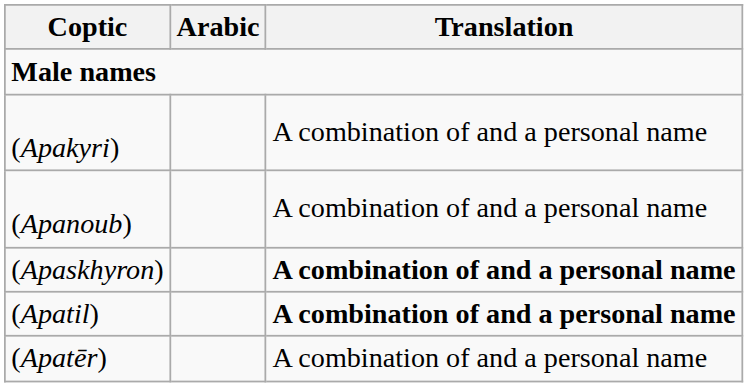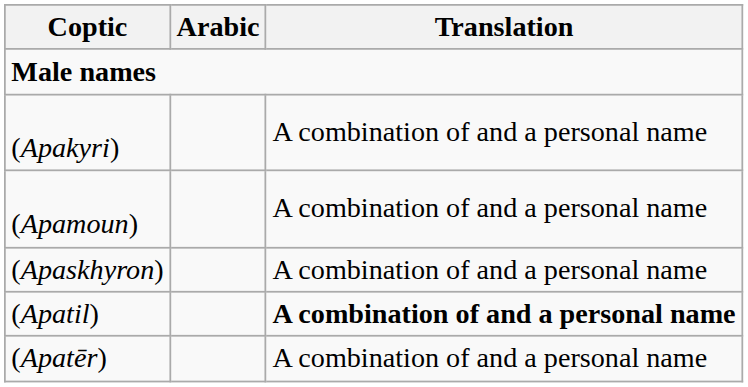+ row: (Apamoun) | A combination of and a personal name
- row: (Apanoub) | A combination of and a personal name
(Apaskhyron) | Translation: bold -> normal
